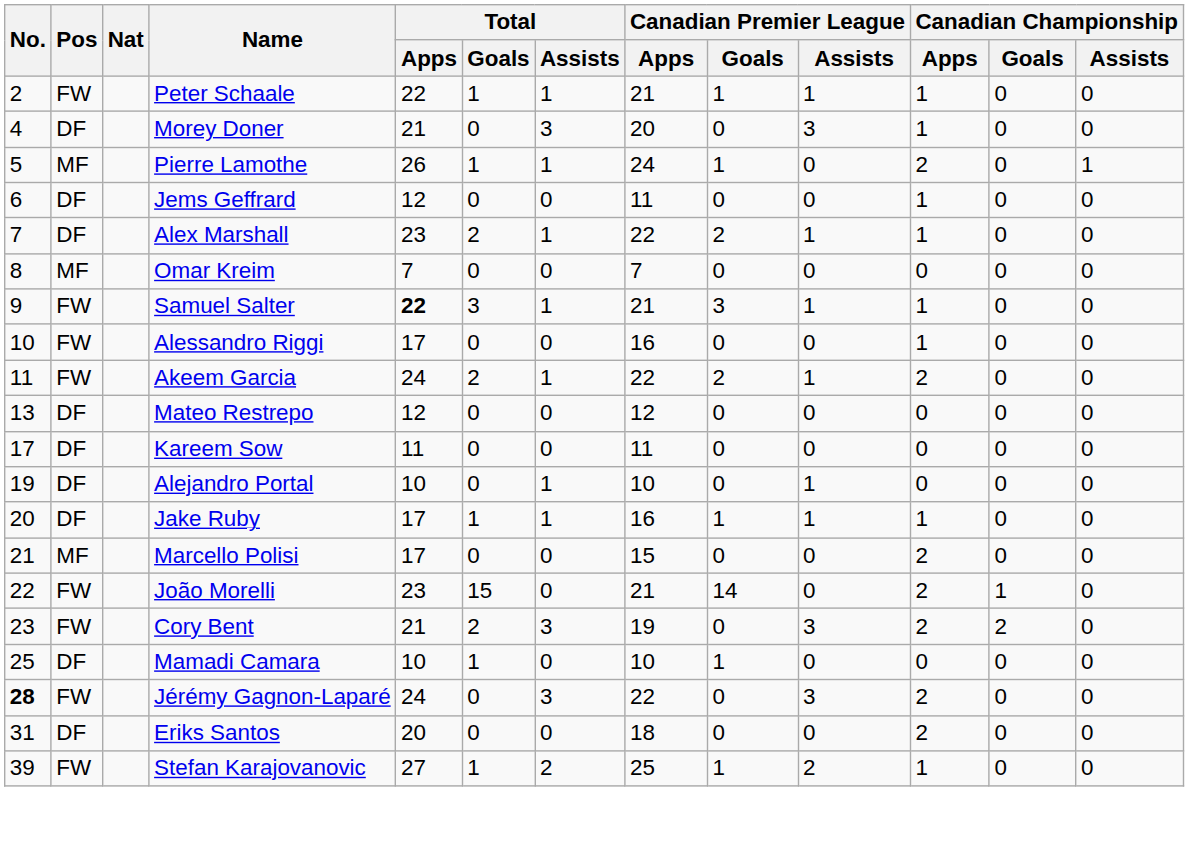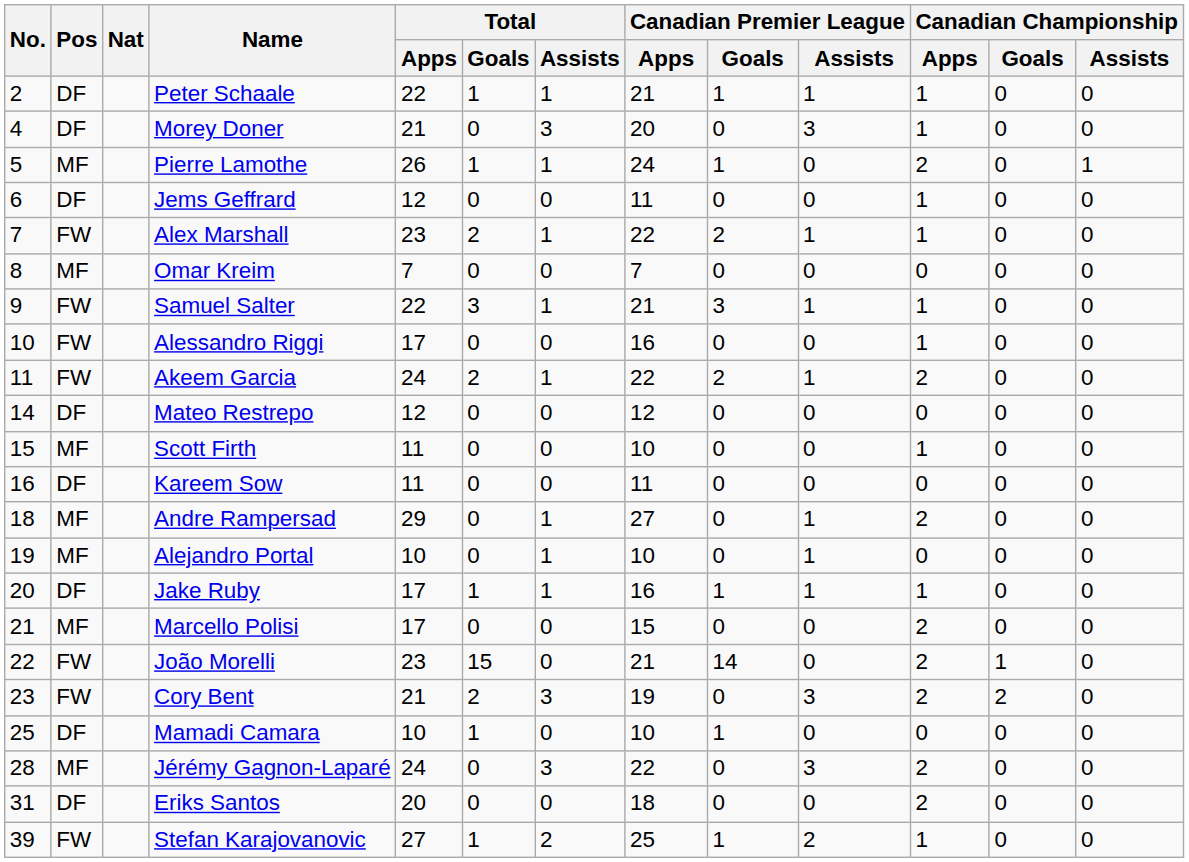Peter Schaale | Pos: FW -> DF
Alex Marshall | Pos: DF -> FW
Samuel Salter | Total / Apps: bold -> normal
Mateo Restrepo | No.: 13 -> 14
+ row: 15 | MF | Scott Firth | 11 | 0 | 0 | 10 | 0 | 0 | 1 | 0 | 0
Kareem Sow | No.: 17 -> 16
+ row: 18 | MF | Andre Rampersad | 29 | 0 | 1 | 27 | 0 | 1 | 2 | 0 | 0
Alejandro Portal | Pos: DF -> MF
Jérémy Gagnon-Laparé | No.: bold -> normal
Jérémy Gagnon-Laparé | Pos: FW -> MF
